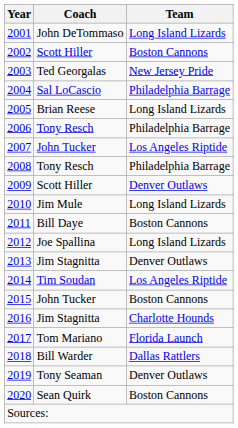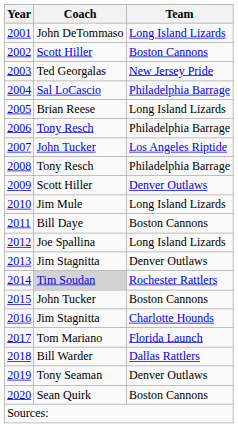2014 | Coach: no background -> lightgrey background
2014 | Team: Los Angeles Riptide -> Rochester Rattlers
